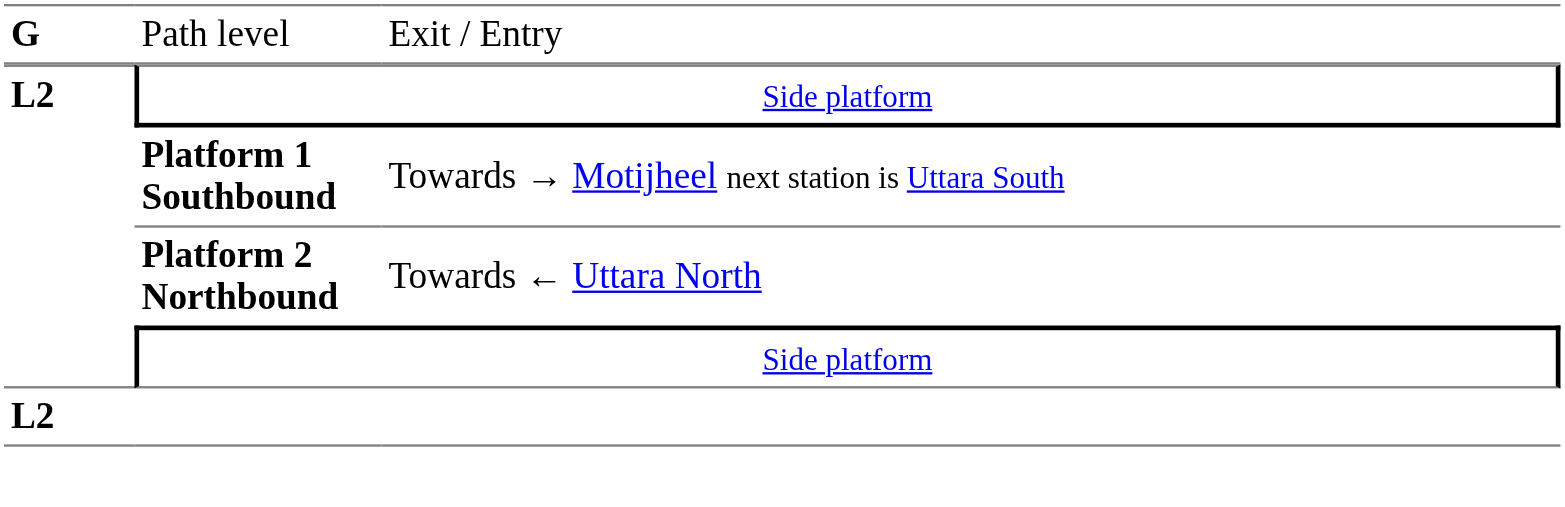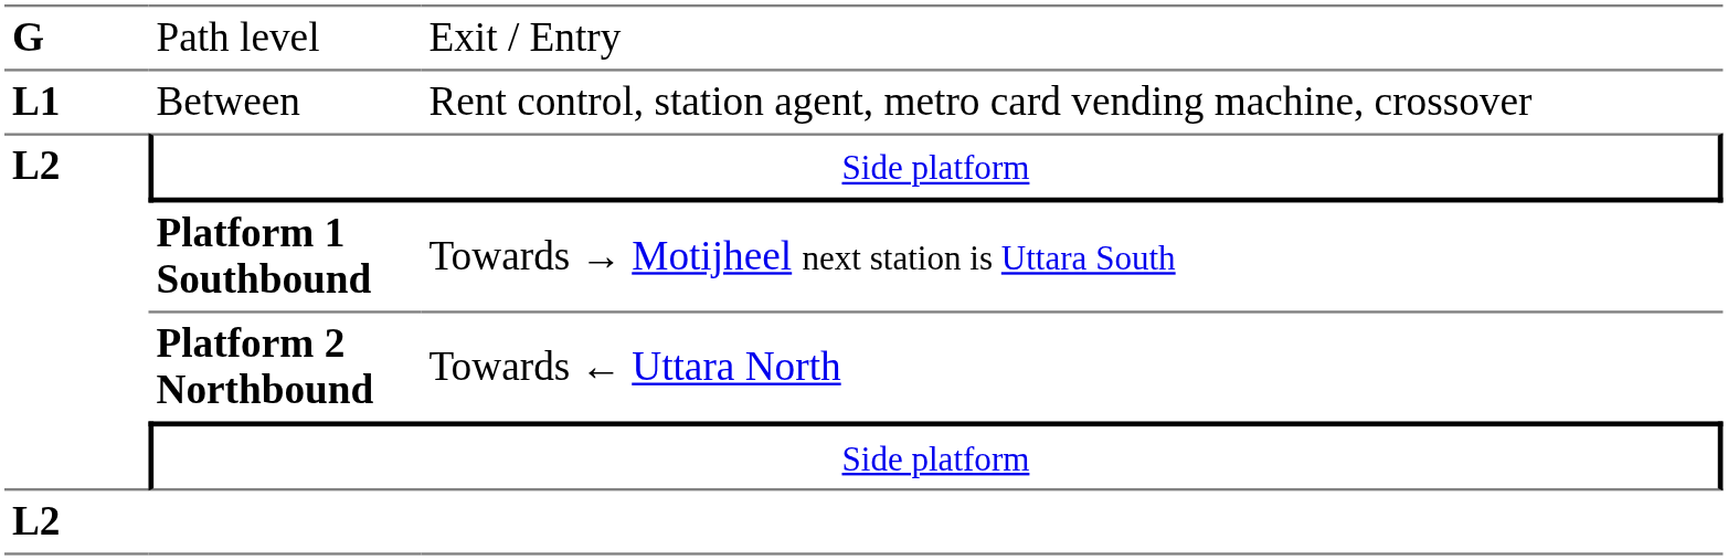+ row: L1 | Between | Rent control, station agent, metro card vending machine, crossover
